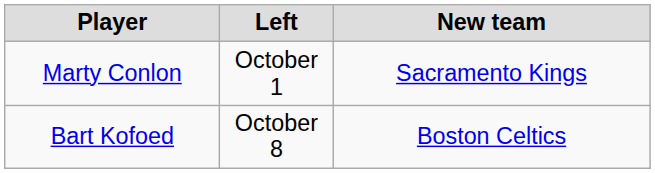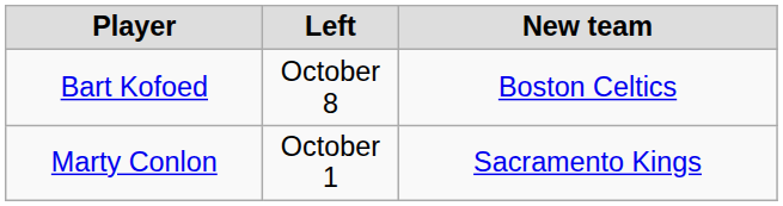rows swapped: Marty Conlon <-> Bart Kofoed
